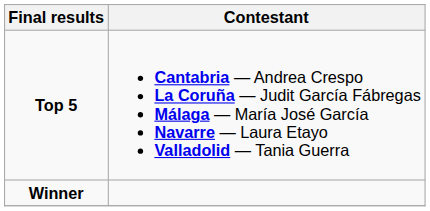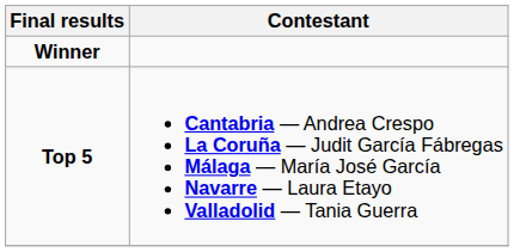rows swapped: Winner <-> Top 5
